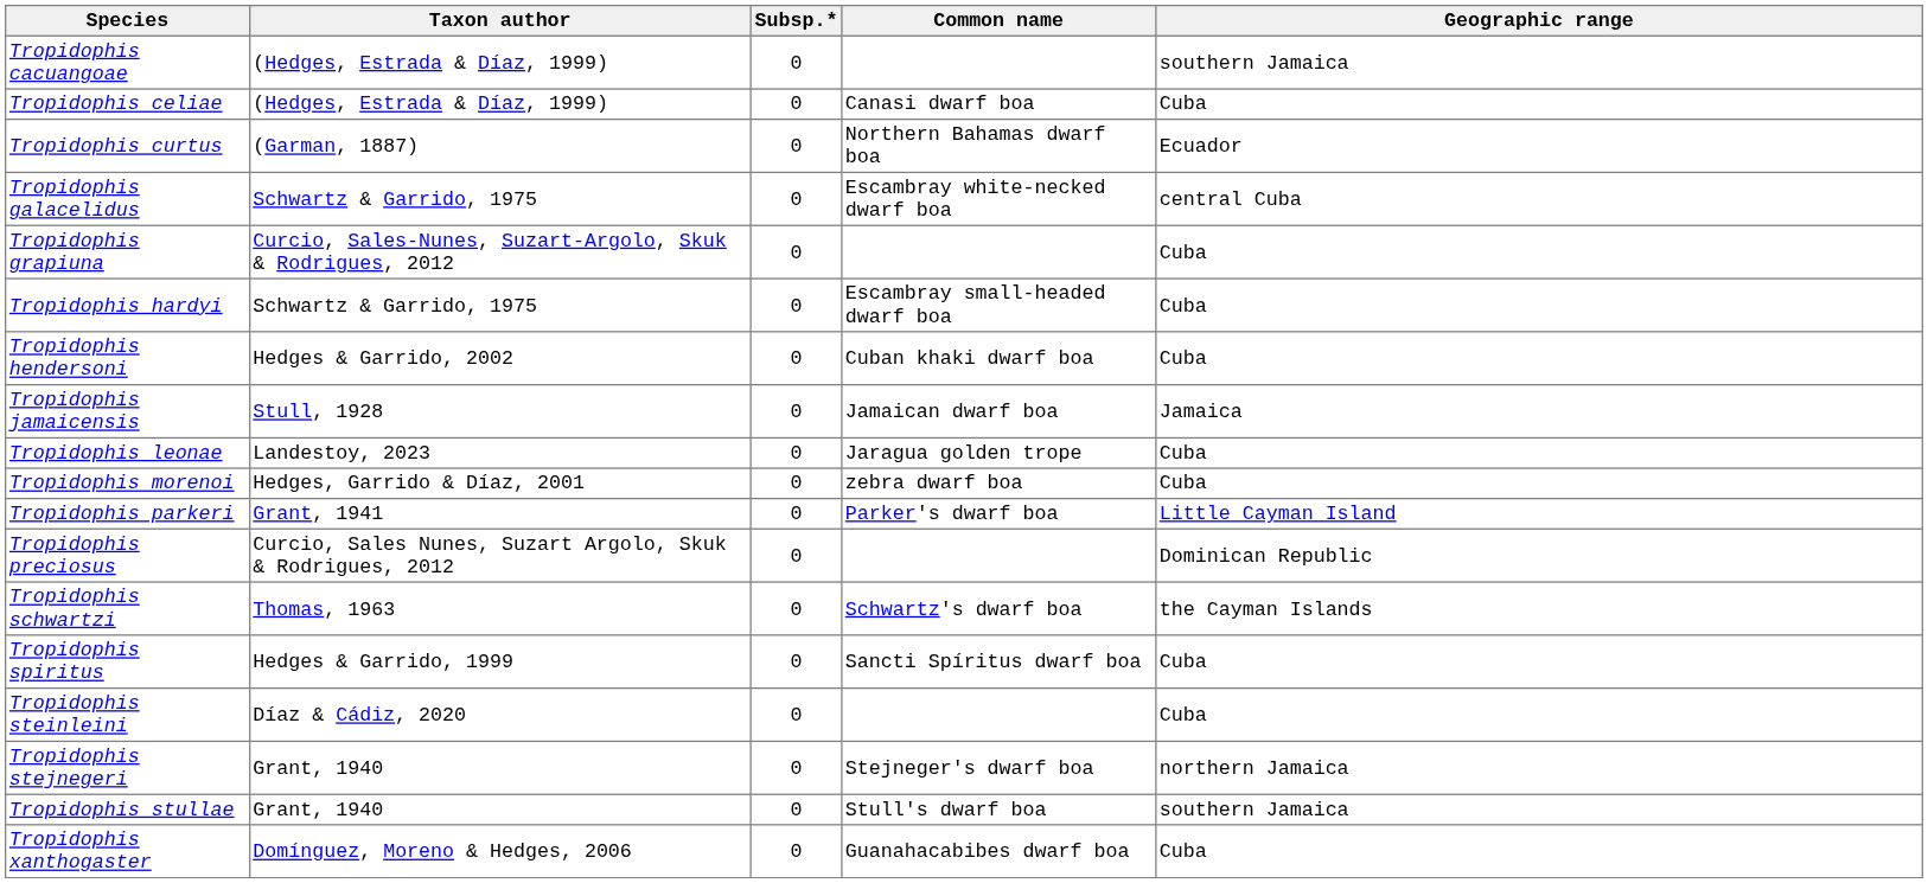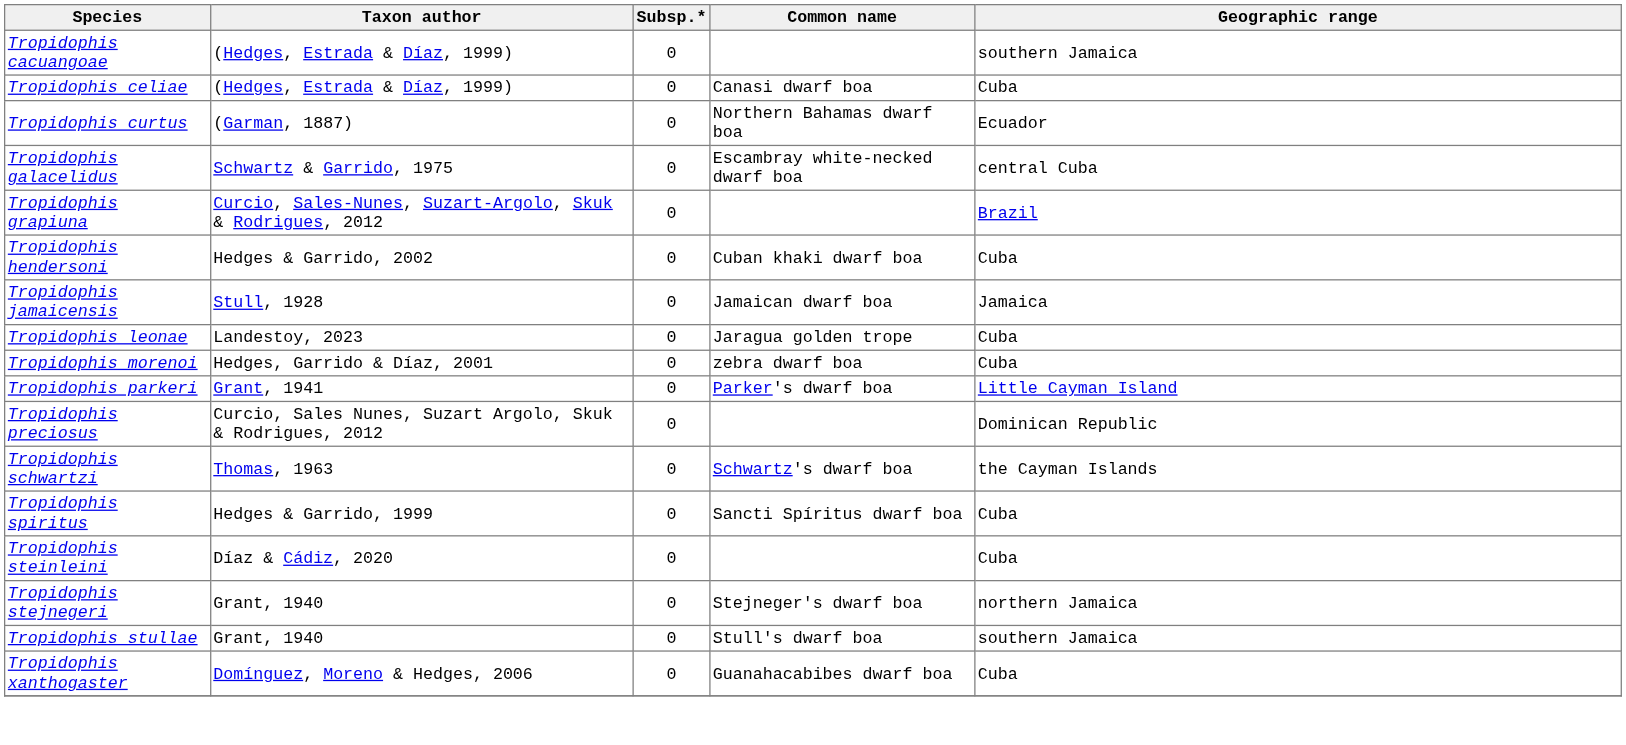Tropidophis grapiuna | Geographic range: Cuba -> Brazil
- row: Tropidophis hardyi | Schwartz & Garrido, 1975 | 0 | Escambray small-headed dwarf boa | Cuba
